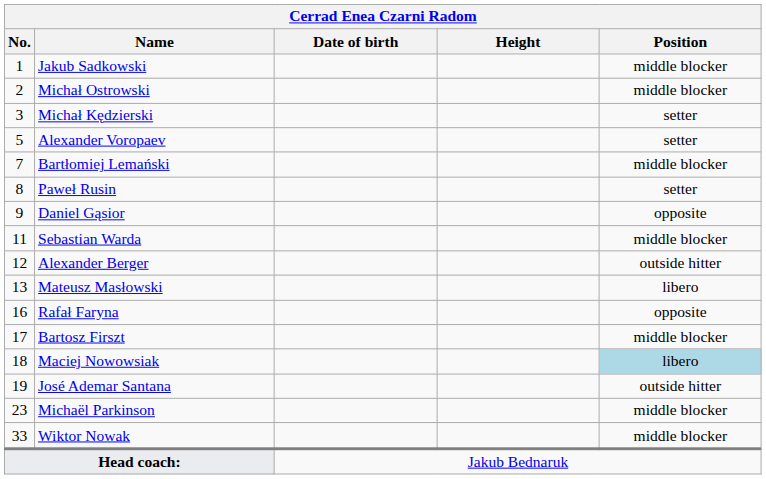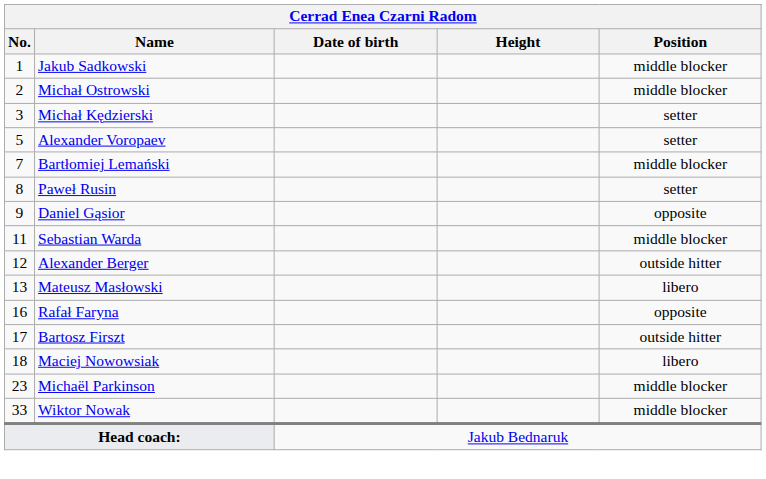Bartosz Firszt | Position: middle blocker -> outside hitter
Maciej Nowowsiak | Position: lightblue background -> no background
- row: 19 | José Ademar Santana | outside hitter
